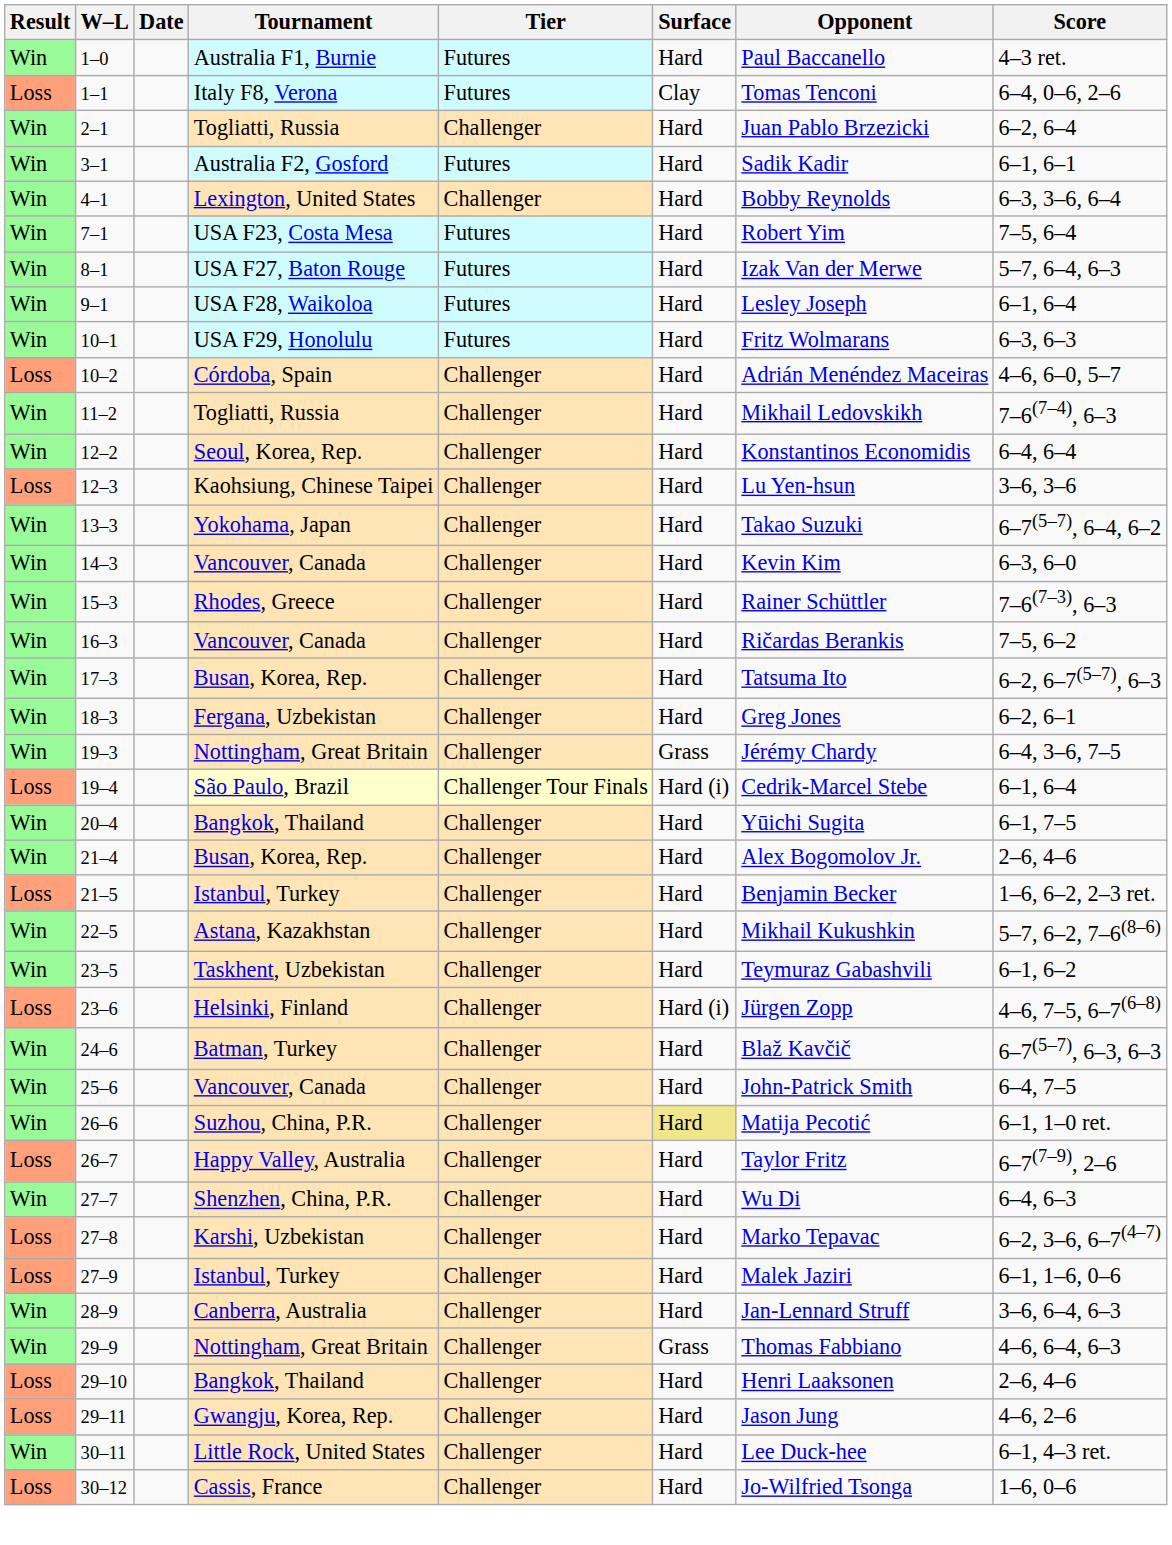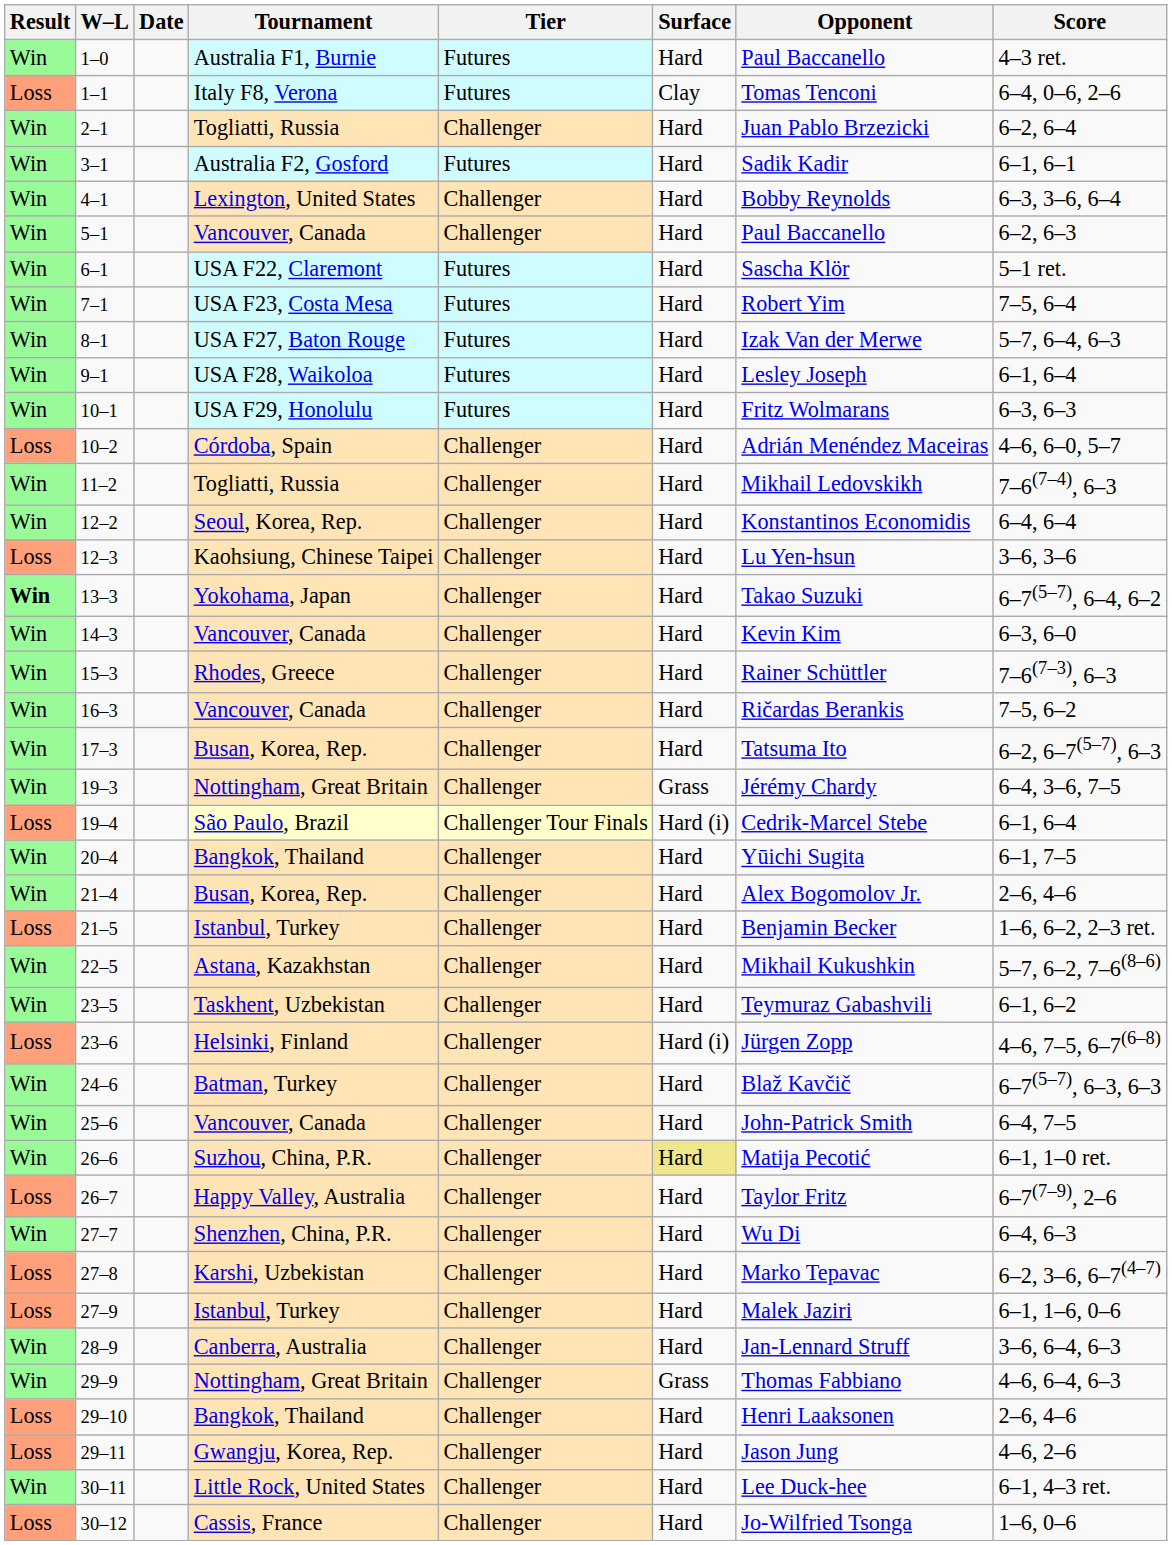+ row: Win | 5–1 | Vancouver, Canada | Challenger | Hard | Paul Baccanello | 6–2, 6–3
+ row: Win | 6–1 | USA F22, Claremont | Futures | Hard | Sascha Klör | 5–1 ret.
13–3 | Result: normal -> bold
- row: Win | 18–3 | Fergana, Uzbekistan | Challenger | Hard | Greg Jones | 6–2, 6–1
